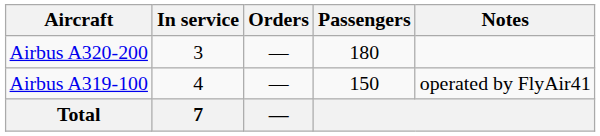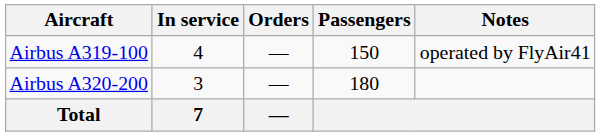rows swapped: Airbus A319-100 <-> Airbus A320-200
